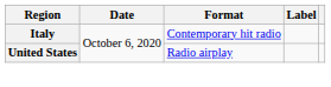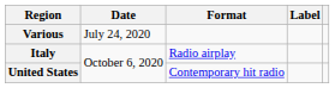+ row: Various | July 24, 2020
Italy | Format: Contemporary hit radio -> Radio airplay
United States | Format: Radio airplay -> Contemporary hit radio
